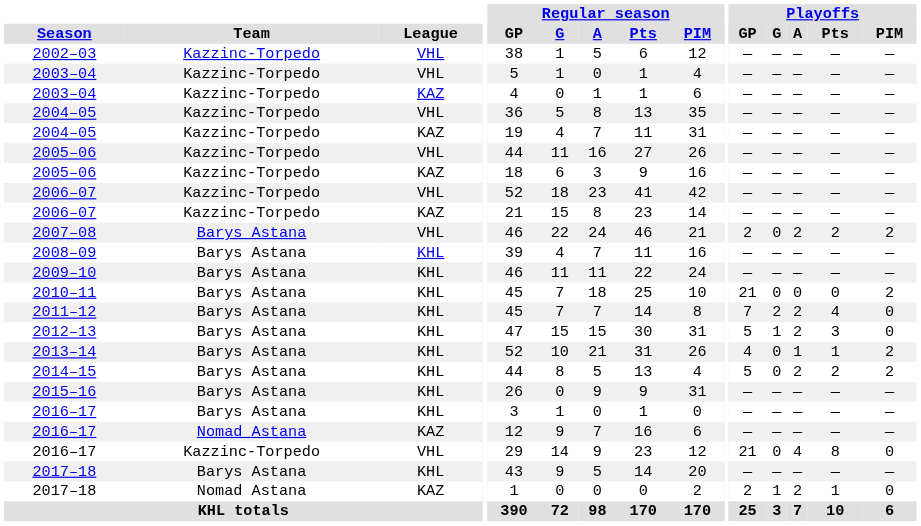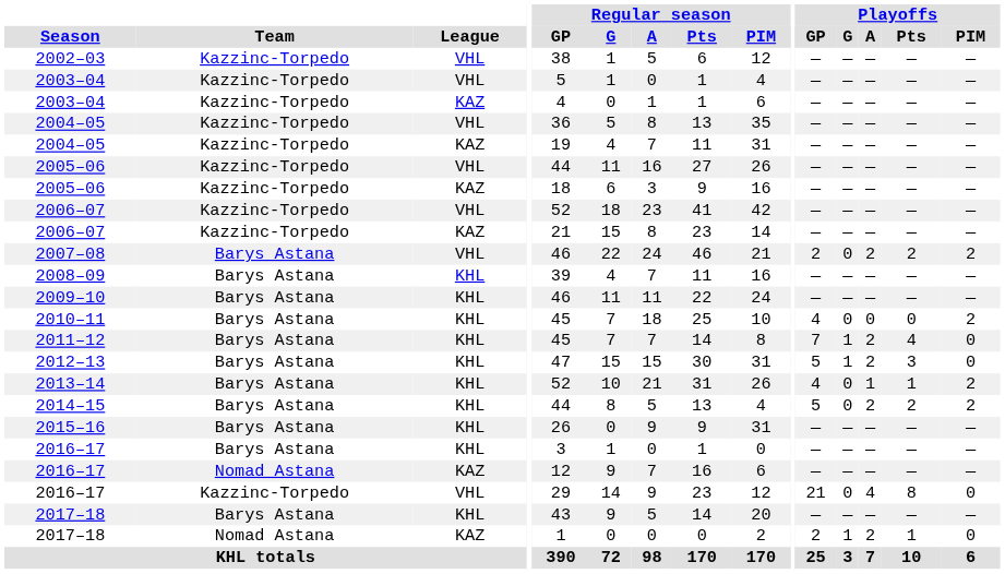2010–11 | Playoffs / GP: 21 -> 4
2011–12 | Playoffs / G: 2 -> 1
